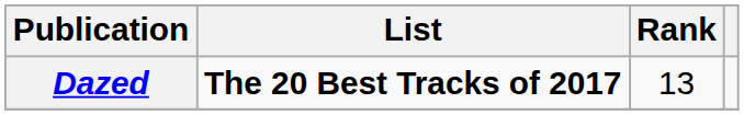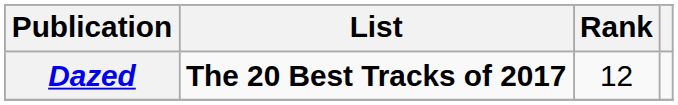Dazed | Rank: 13 -> 12
